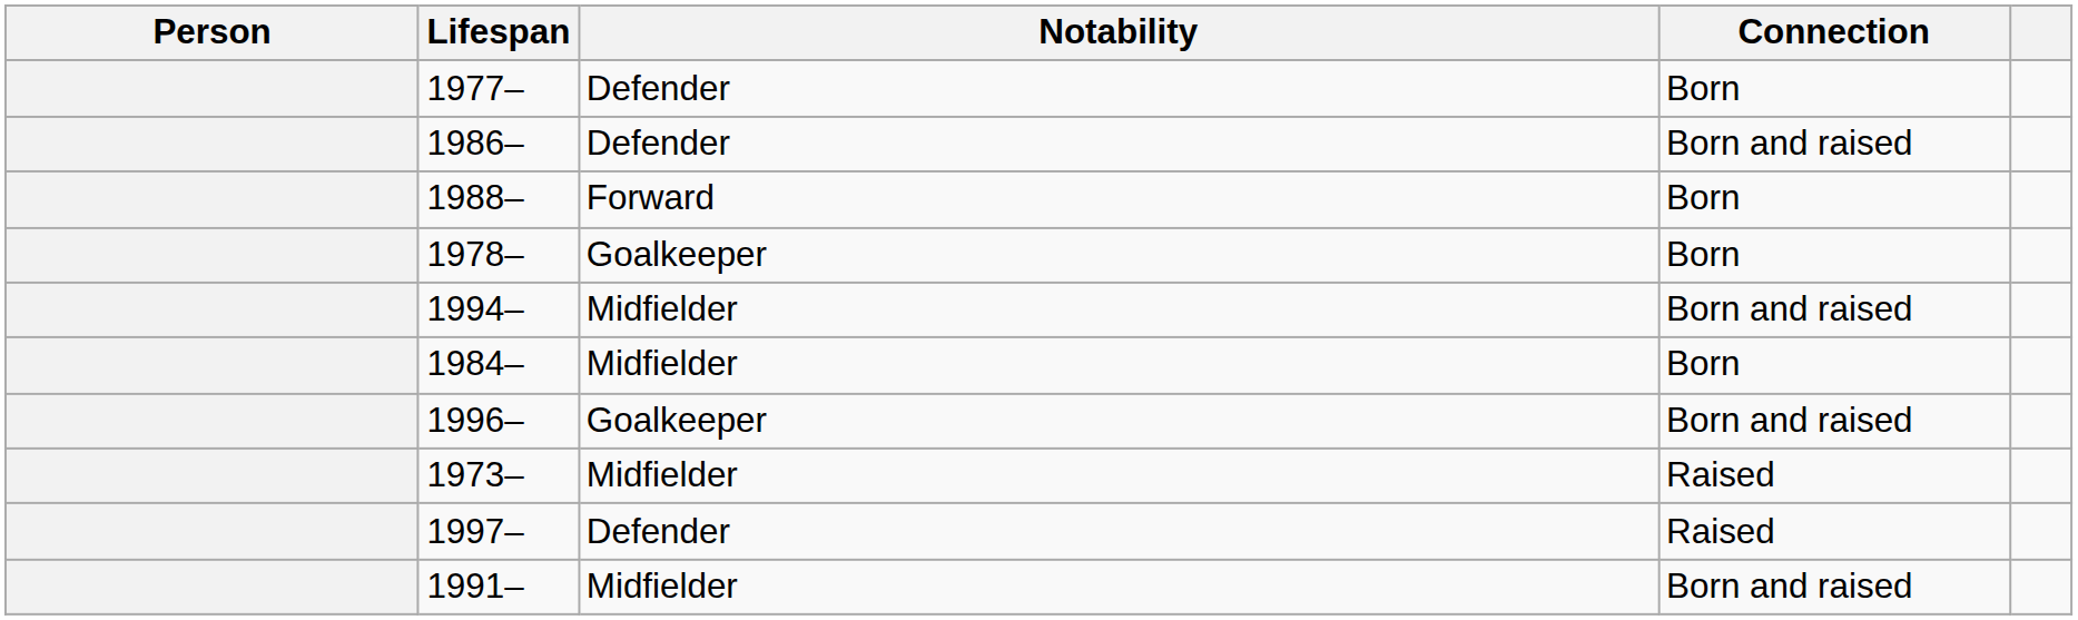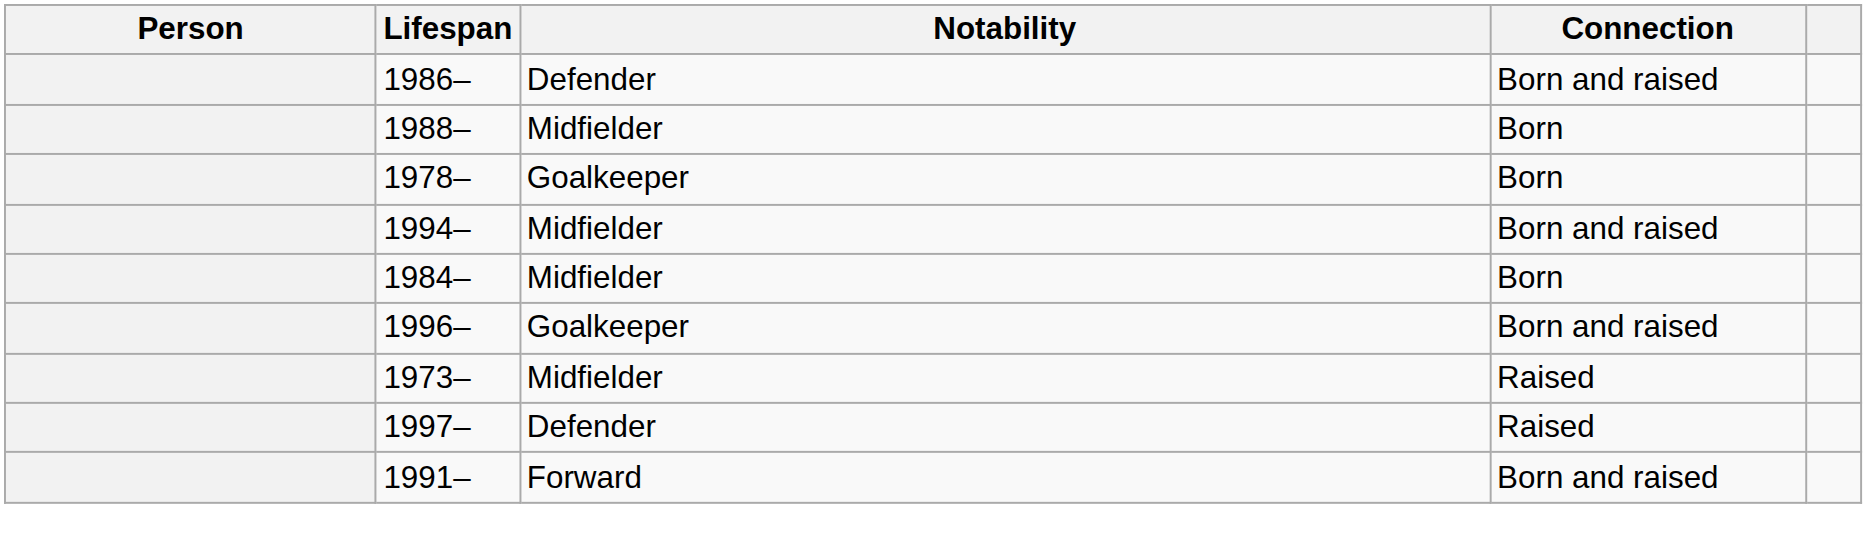- row: 1977– | Defender | Born
1988– | Notability: Forward -> Midfielder
1991– | Notability: Midfielder -> Forward
